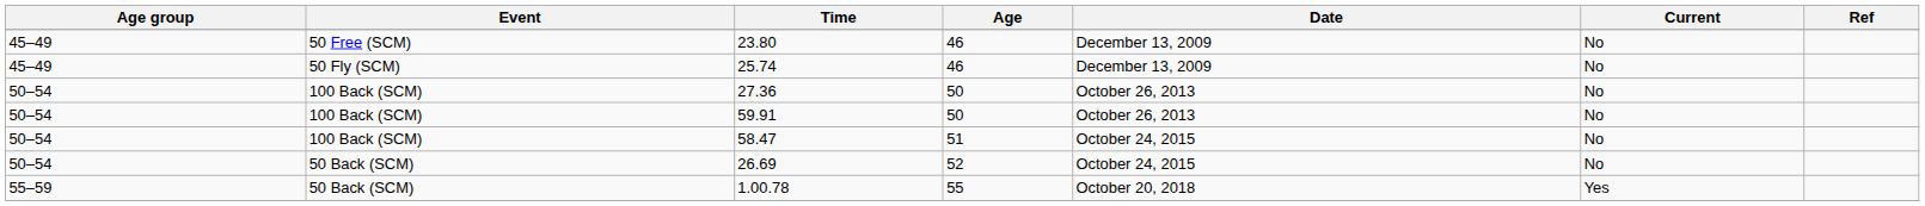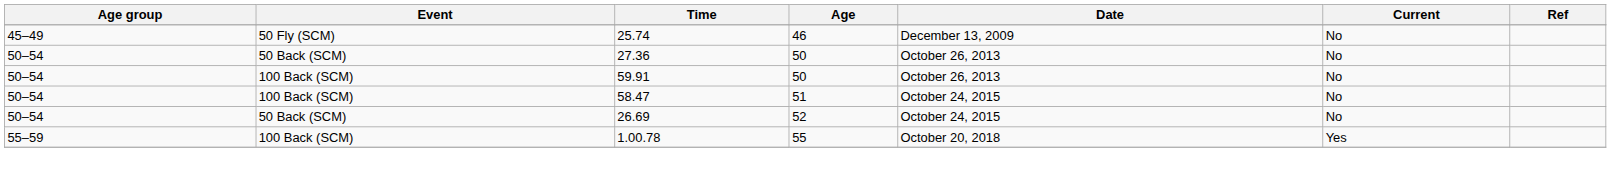- row: 45–49 | 50 Free (SCM) | 23.80 | 46 | December 13, 2009 | No
27.36 | Event: 100 Back (SCM) -> 50 Back (SCM)
1.00.78 | Event: 50 Back (SCM) -> 100 Back (SCM)
